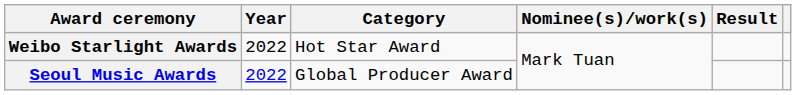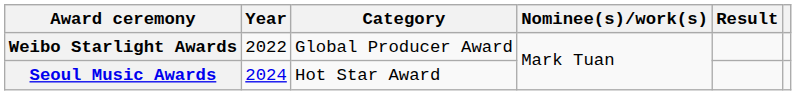Weibo Starlight Awards | Category: Hot Star Award -> Global Producer Award
Seoul Music Awards | Year: 2022 -> 2024
Seoul Music Awards | Category: Global Producer Award -> Hot Star Award
